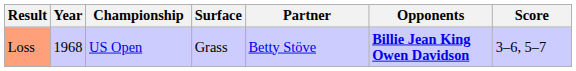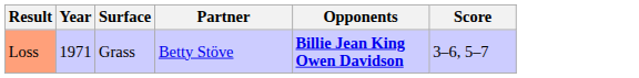- column: Championship | US Open
Loss | Year: 1968 -> 1971
